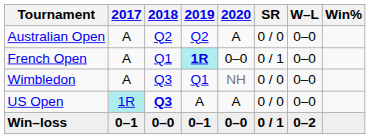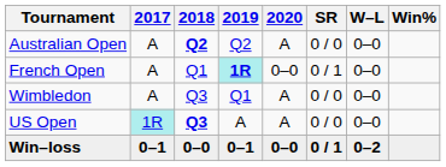Australian Open | 2018: normal -> bold
Wimbledon | 2020: NH -> A
